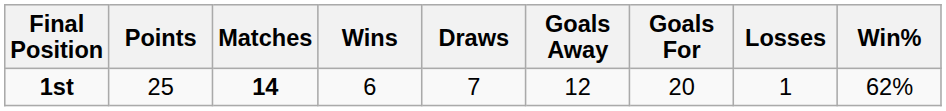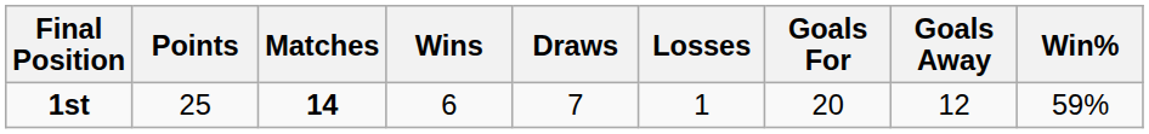columns swapped: Losses <-> Goals Away
1st | Win%: 62% -> 59%
